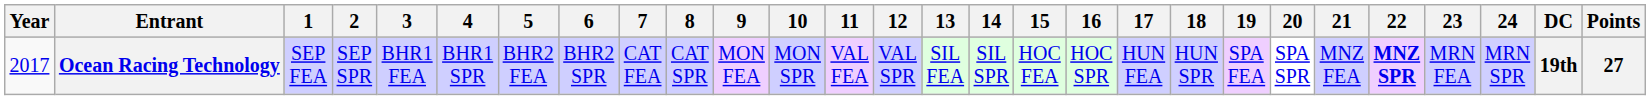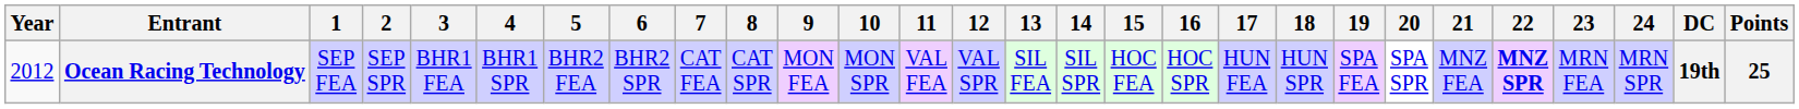Ocean Racing Technology | Year: 2017 -> 2012
Ocean Racing Technology | Points: 27 -> 25
